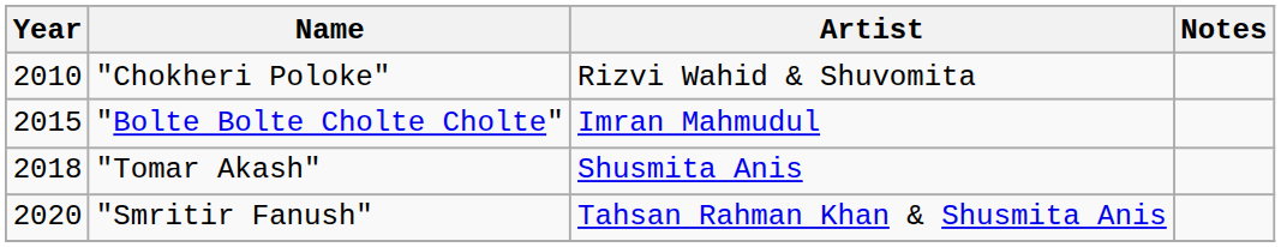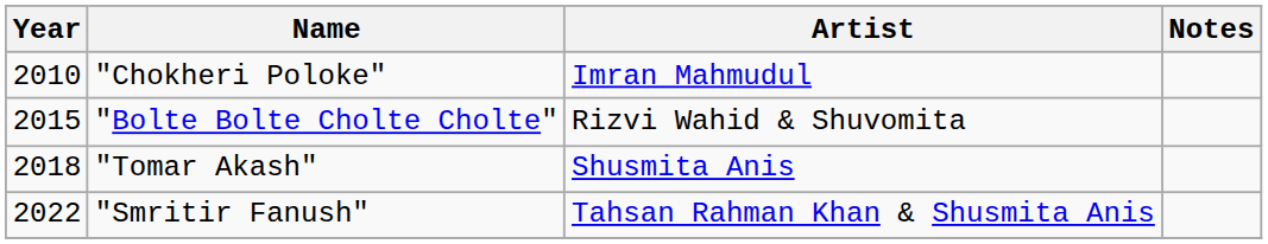"Chokheri Poloke" | Artist: Rizvi Wahid & Shuvomita -> Imran Mahmudul
"Bolte Bolte Cholte Cholte" | Artist: Imran Mahmudul -> Rizvi Wahid & Shuvomita
"Smritir Fanush" | Year: 2020 -> 2022
